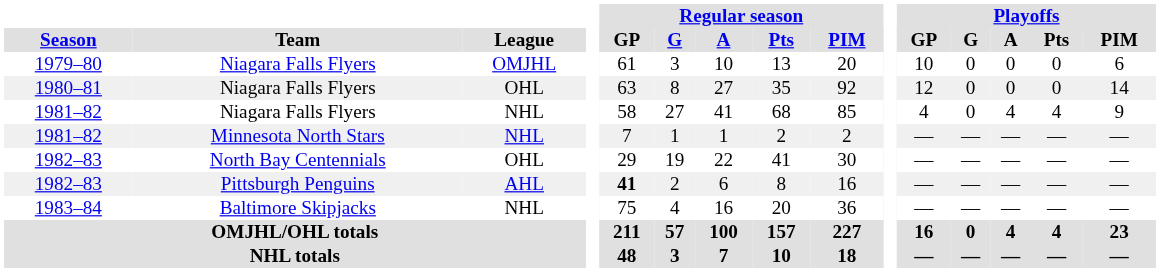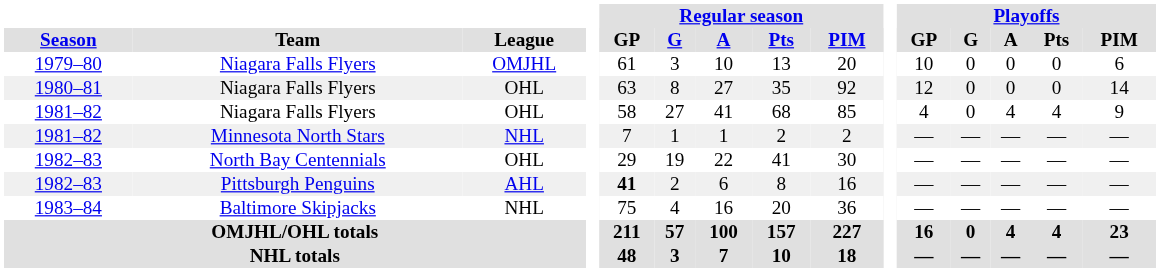1981–82 / Niagara Falls Flyers | League: NHL -> OHL
